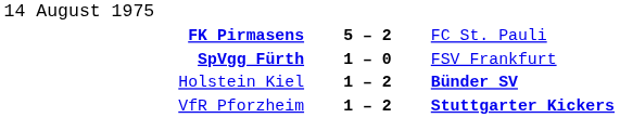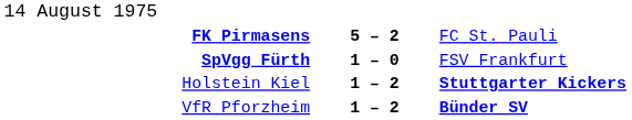Holstein Kiel | column 3: Bünder SV -> Stuttgarter Kickers
VfR Pforzheim | column 3: Stuttgarter Kickers -> Bünder SV
